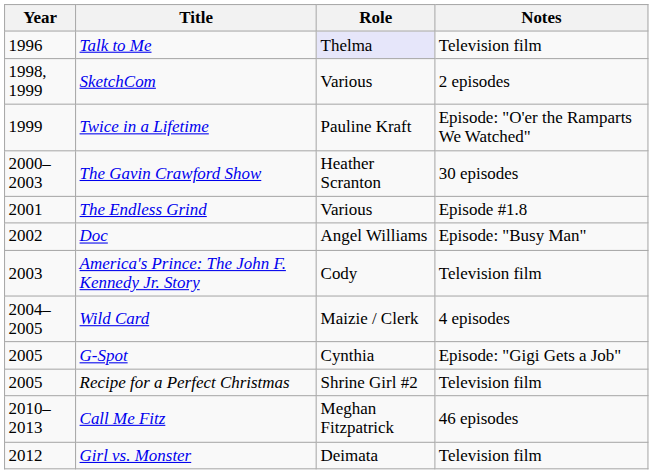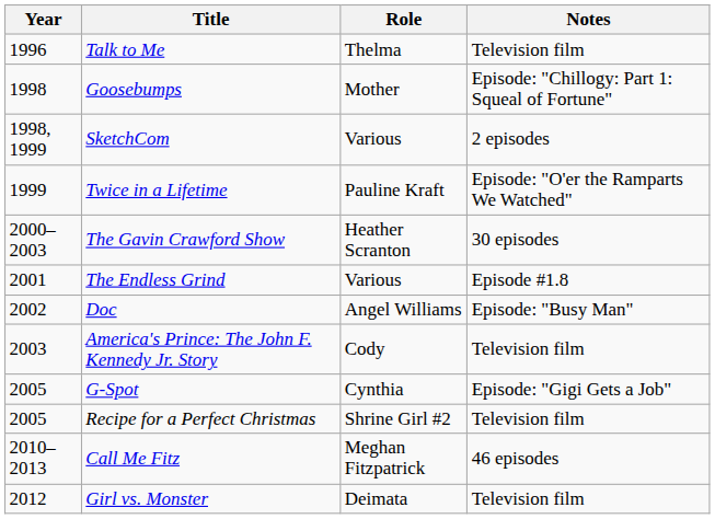Talk to Me | Role: lavender background -> no background
+ row: 1998 | Goosebumps | Mother | Episode: "Chillogy: Part 1: Squeal of Fortune"
- row: 2004–2005 | Wild Card | Maizie / Clerk | 4 episodes
